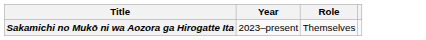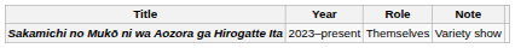+ column: Note | Variety show
